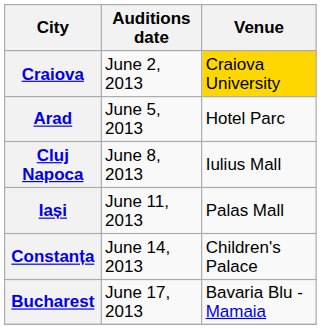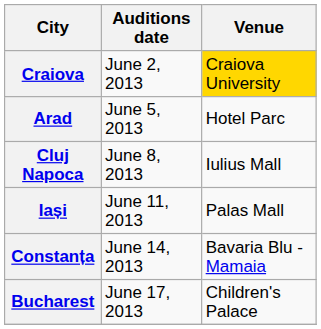Constanța | Venue: Children's Palace -> Bavaria Blu - Mamaia
Bucharest | Venue: Bavaria Blu - Mamaia -> Children's Palace
